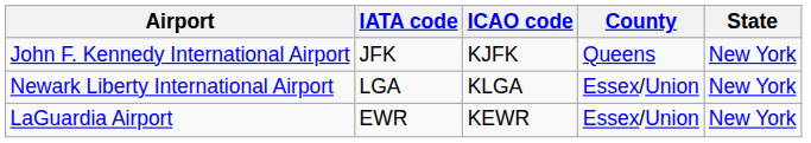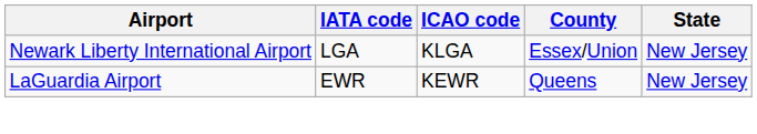- row: John F. Kennedy International Airport | JFK | KJFK | Queens | New York
Newark Liberty International Airport | State: New York -> New Jersey
LaGuardia Airport | County: Essex/Union -> Queens
LaGuardia Airport | State: New York -> New Jersey
